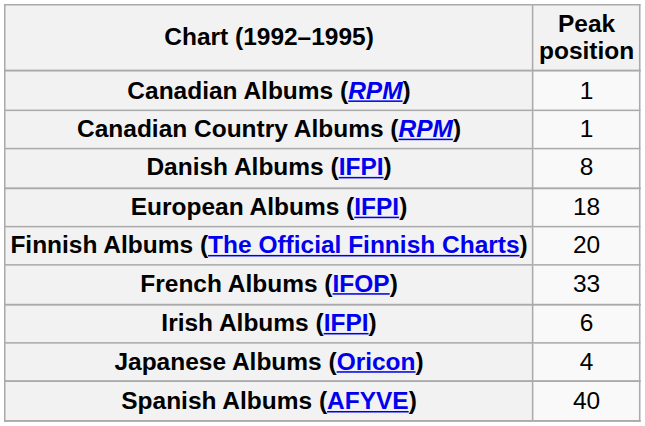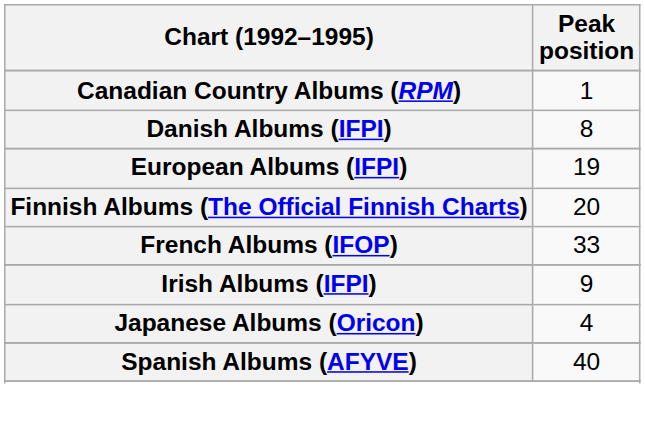- row: Canadian Albums (RPM) | 1
European Albums (IFPI) | Peak position: 18 -> 19
Irish Albums (IFPI) | Peak position: 6 -> 9
